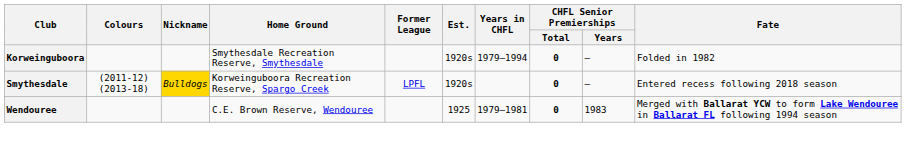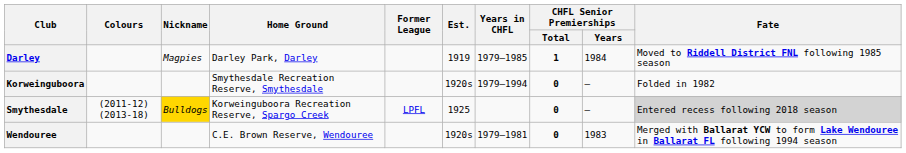+ row: Darley | Magpies | Darley Park, Darley | 1919 | 1979–1985 | 1 | 1984 | Moved to Riddell District FNL following 1985 season
Smythesdale | Est.: 1920s -> 1925
Smythesdale | Fate: no background -> lightgrey background
Wendouree | Est.: 1925 -> 1920s
